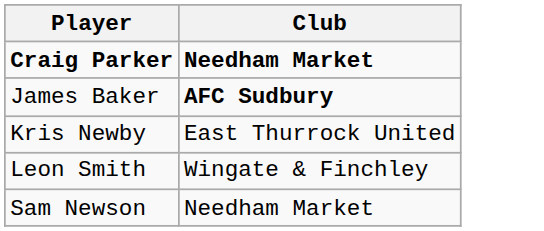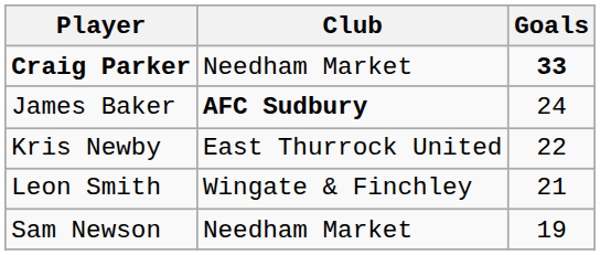+ column: Goals | 33 | 24 | 22 | 21 | 19
Craig Parker | Club: bold -> normal
